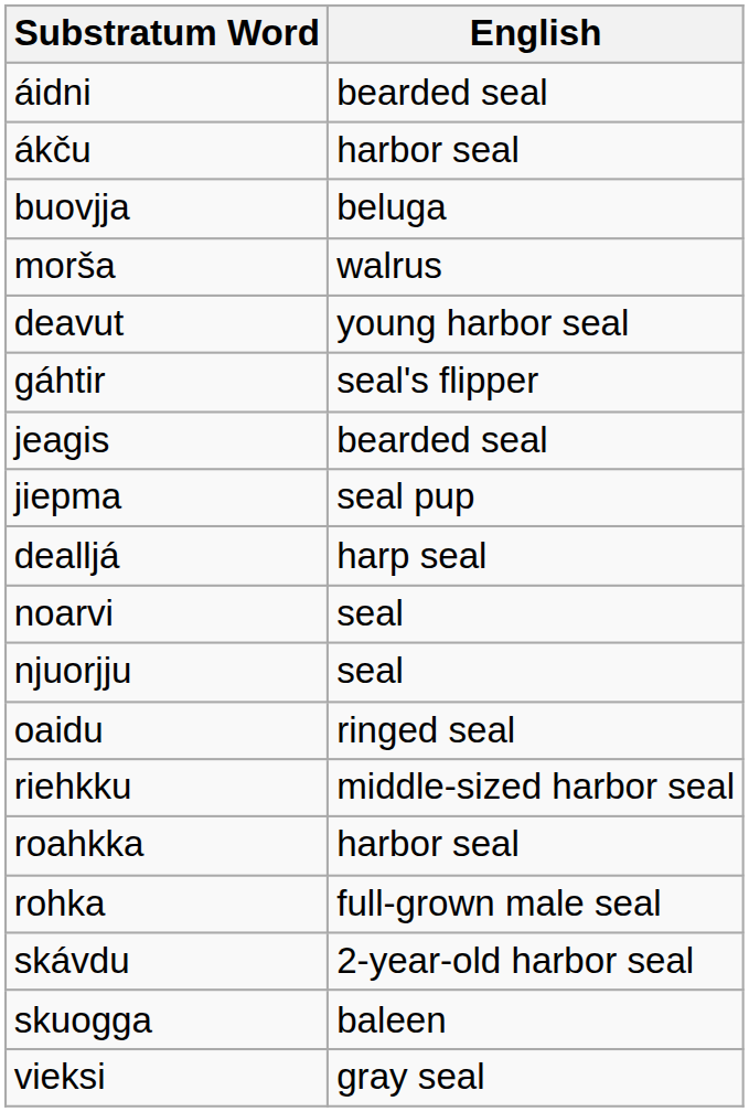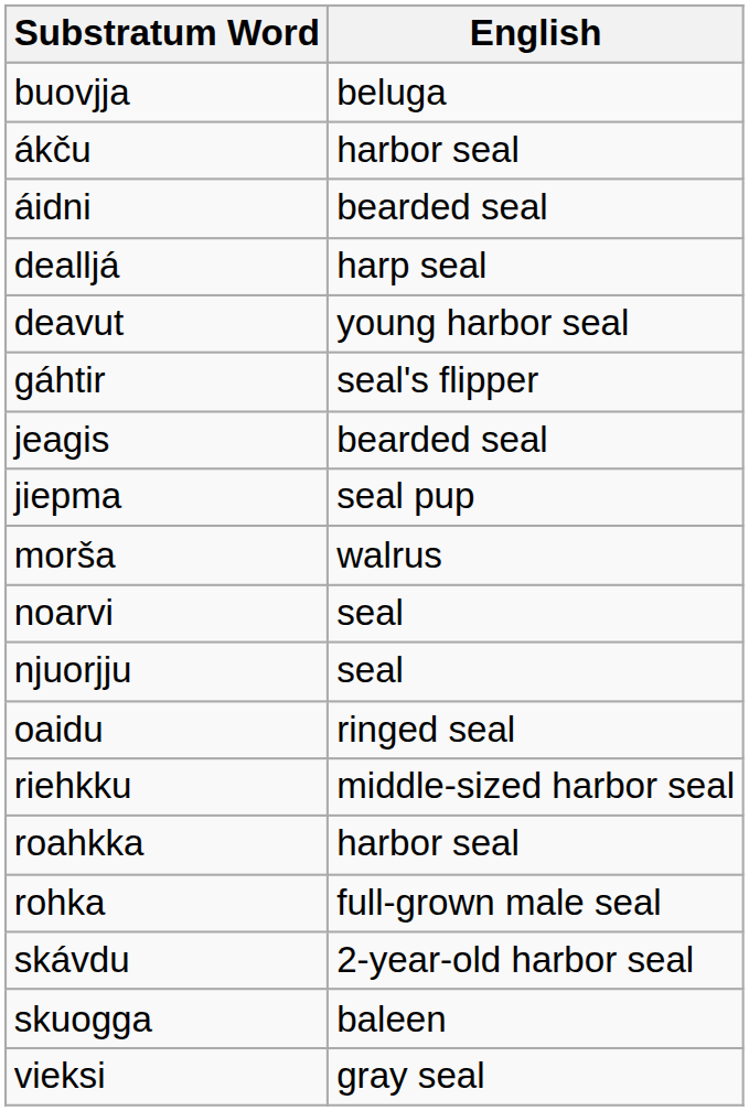rows swapped: áidni <-> buovjja
rows swapped: dealljá <-> morša
